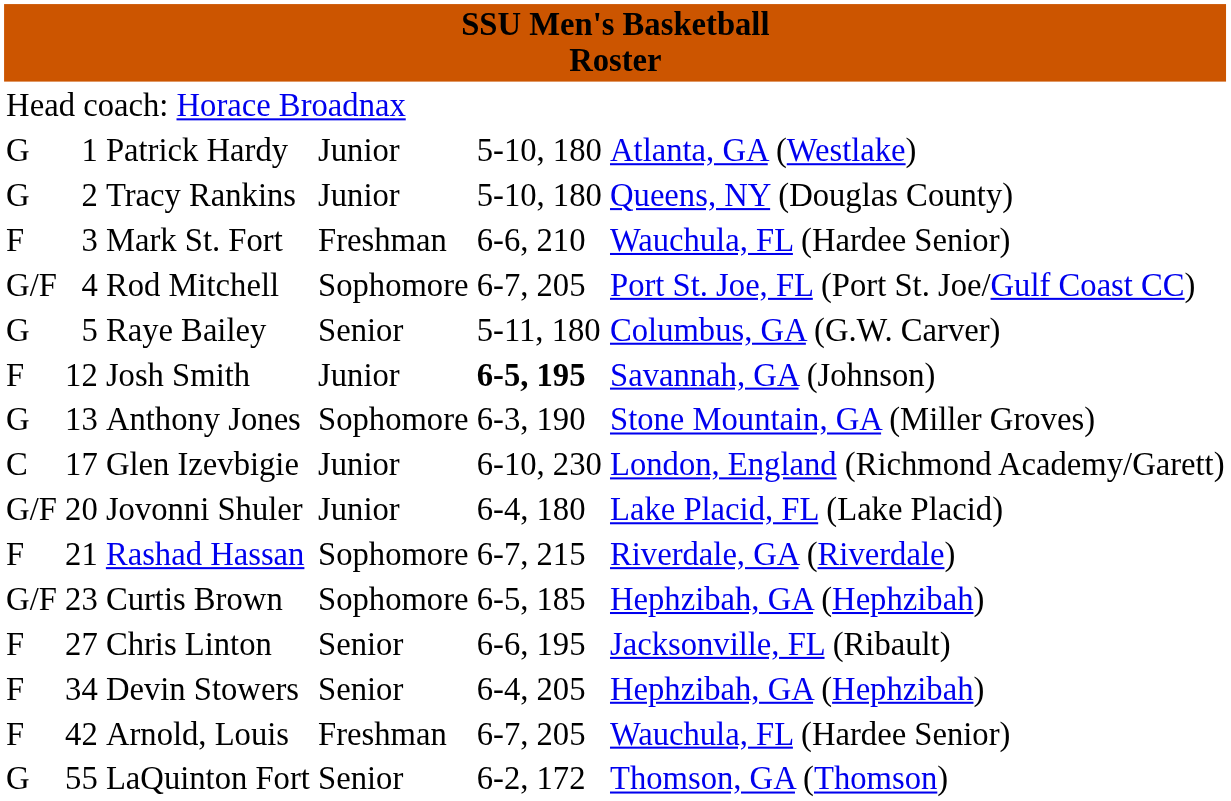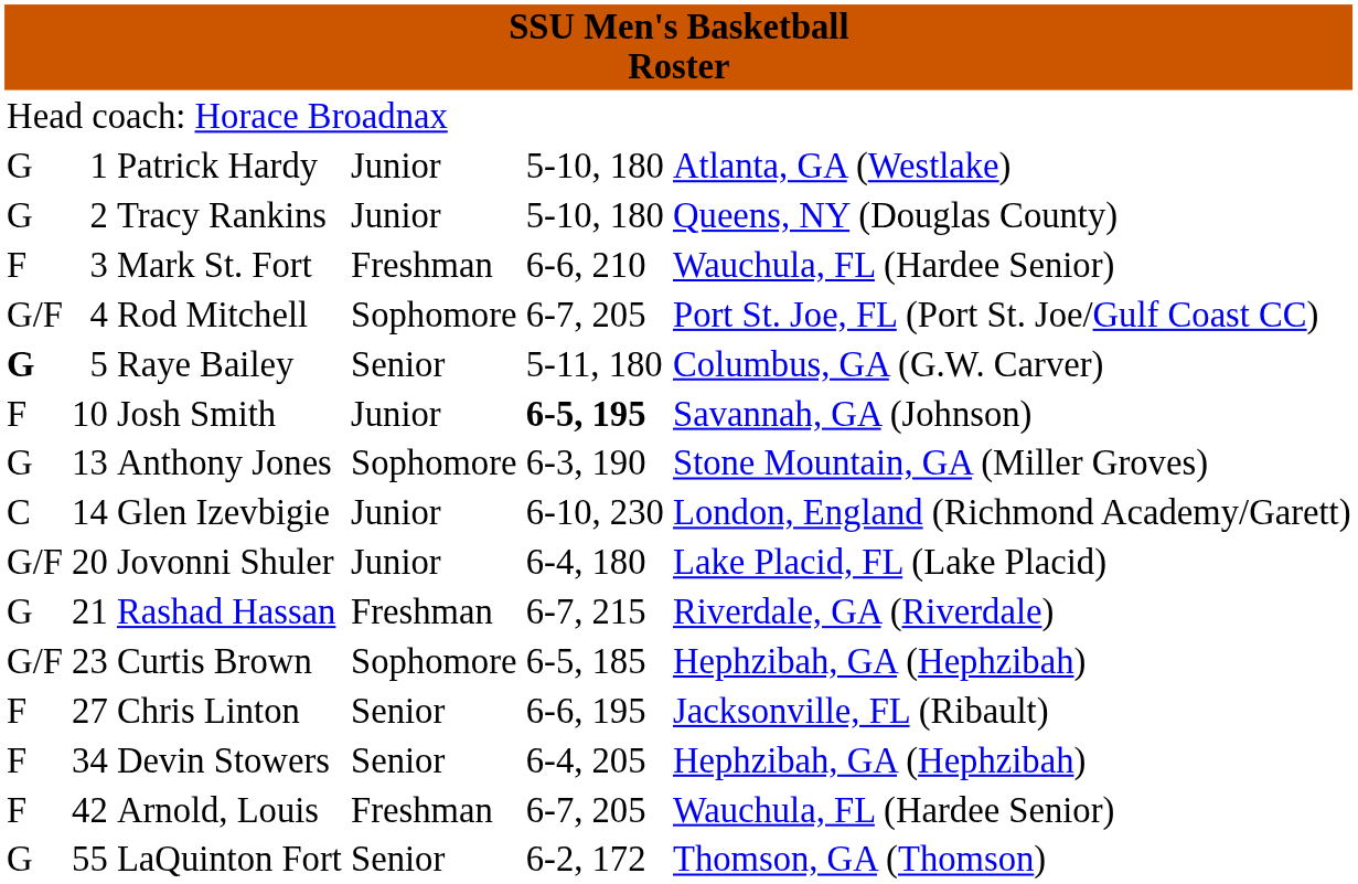Raye Bailey | column 1: normal -> bold
Josh Smith | column 2: 12 -> 10
Glen Izevbigie | column 2: 17 -> 14
Rashad Hassan | column 1: F -> G
Rashad Hassan | column 4: Sophomore -> Freshman
